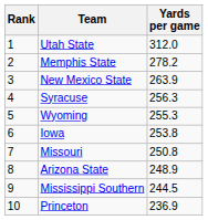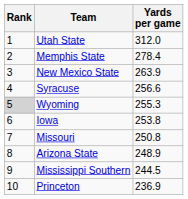Memphis State | Yards per game: 278.2 -> 278.4
Syracuse | Yards per game: 256.3 -> 256.6
Wyoming | Rank: no background -> lightgrey background
